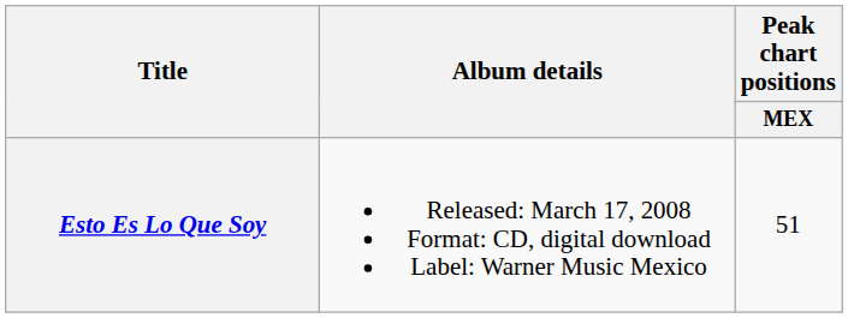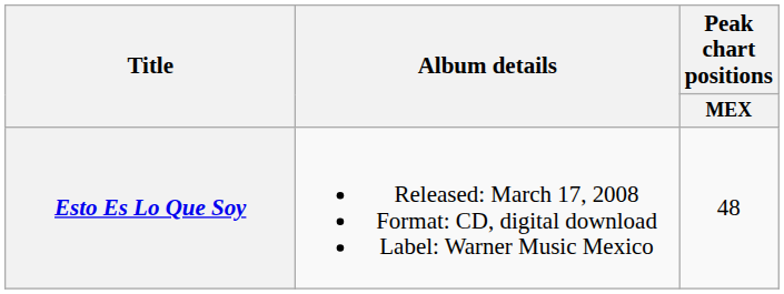Esto Es Lo Que Soy | Peak chart positions / MEX: 51 -> 48
